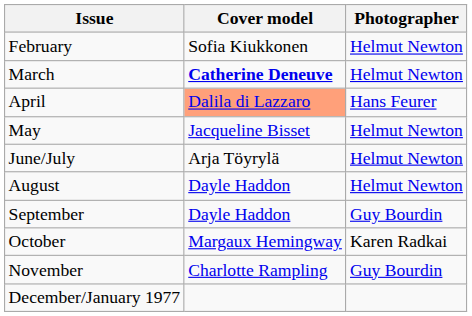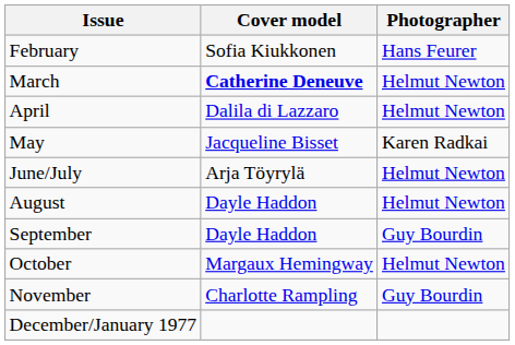February | Photographer: Helmut Newton -> Hans Feurer
April | Cover model: lightsalmon background -> no background
April | Photographer: Hans Feurer -> Helmut Newton
May | Photographer: Helmut Newton -> Karen Radkai
October | Photographer: Karen Radkai -> Helmut Newton
